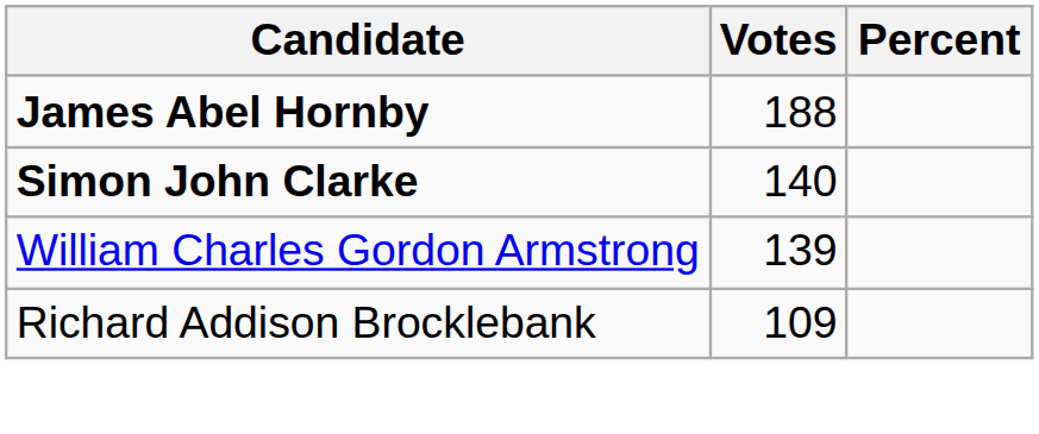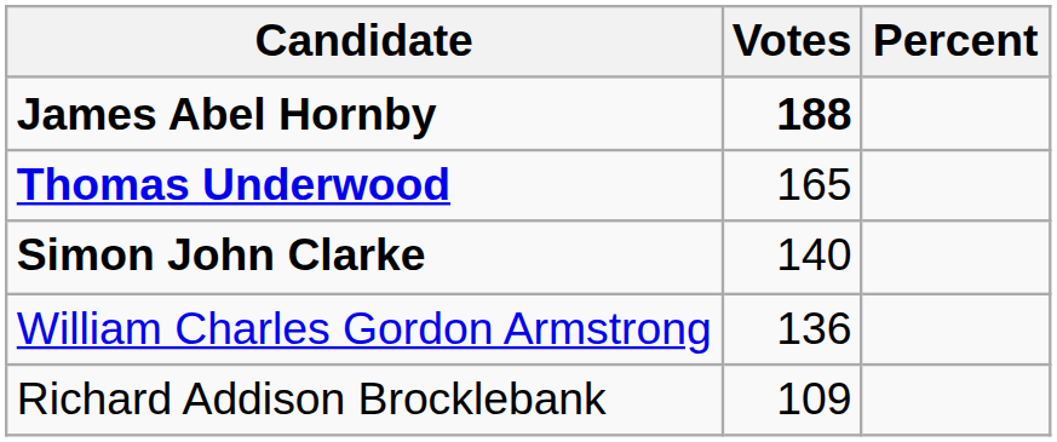James Abel Hornby | Votes: normal -> bold
+ row: Thomas Underwood | 165
William Charles Gordon Armstrong | Votes: 139 -> 136
